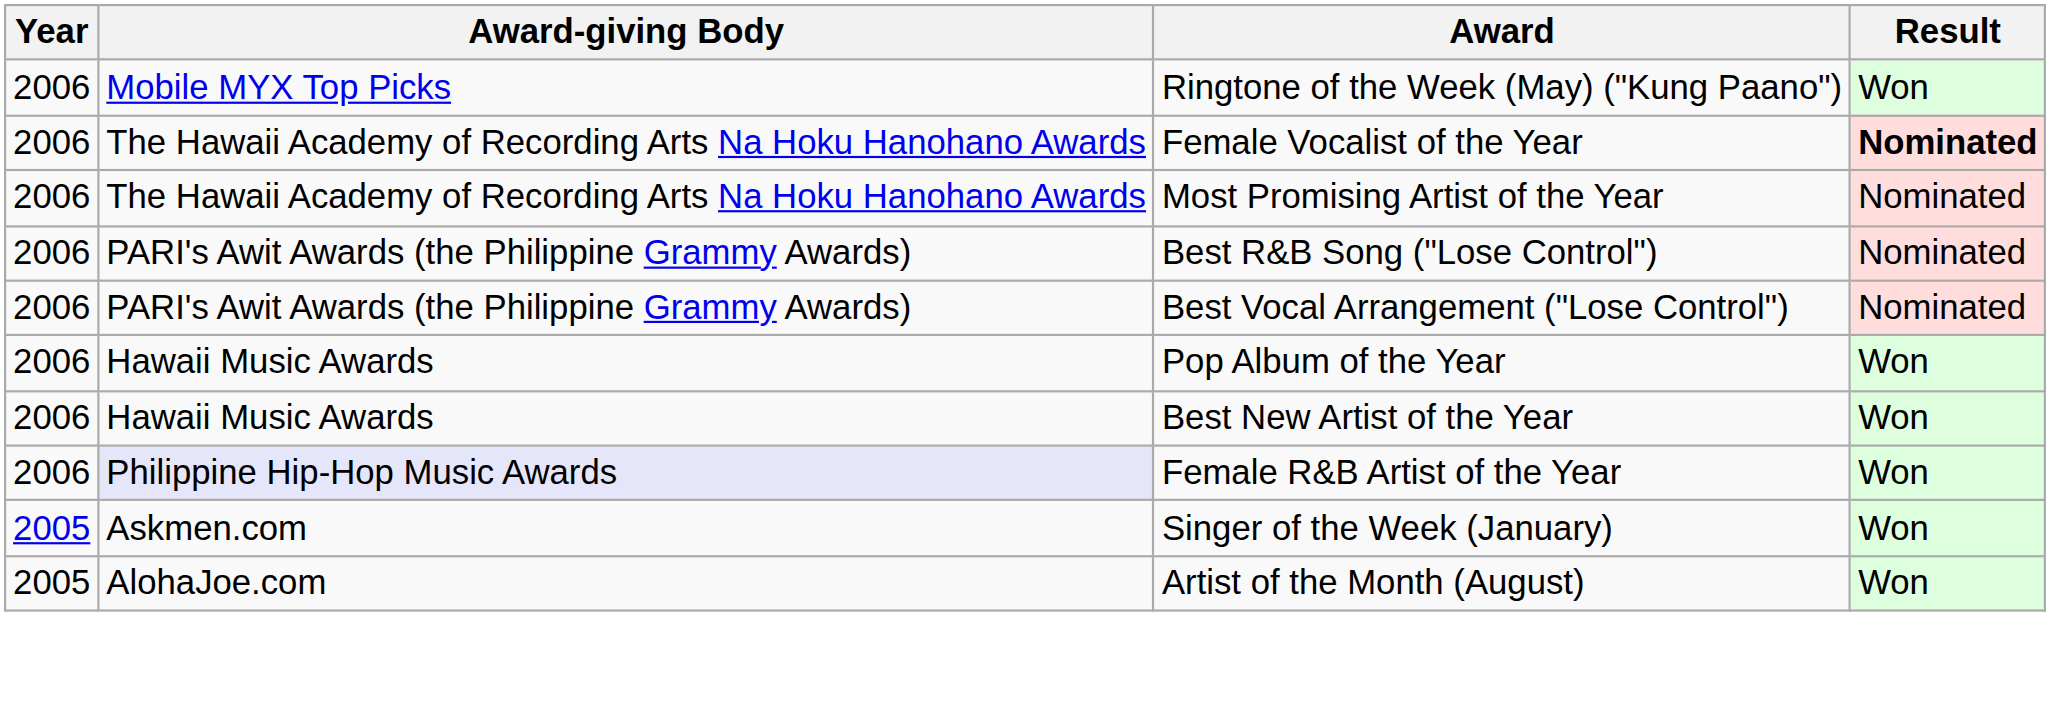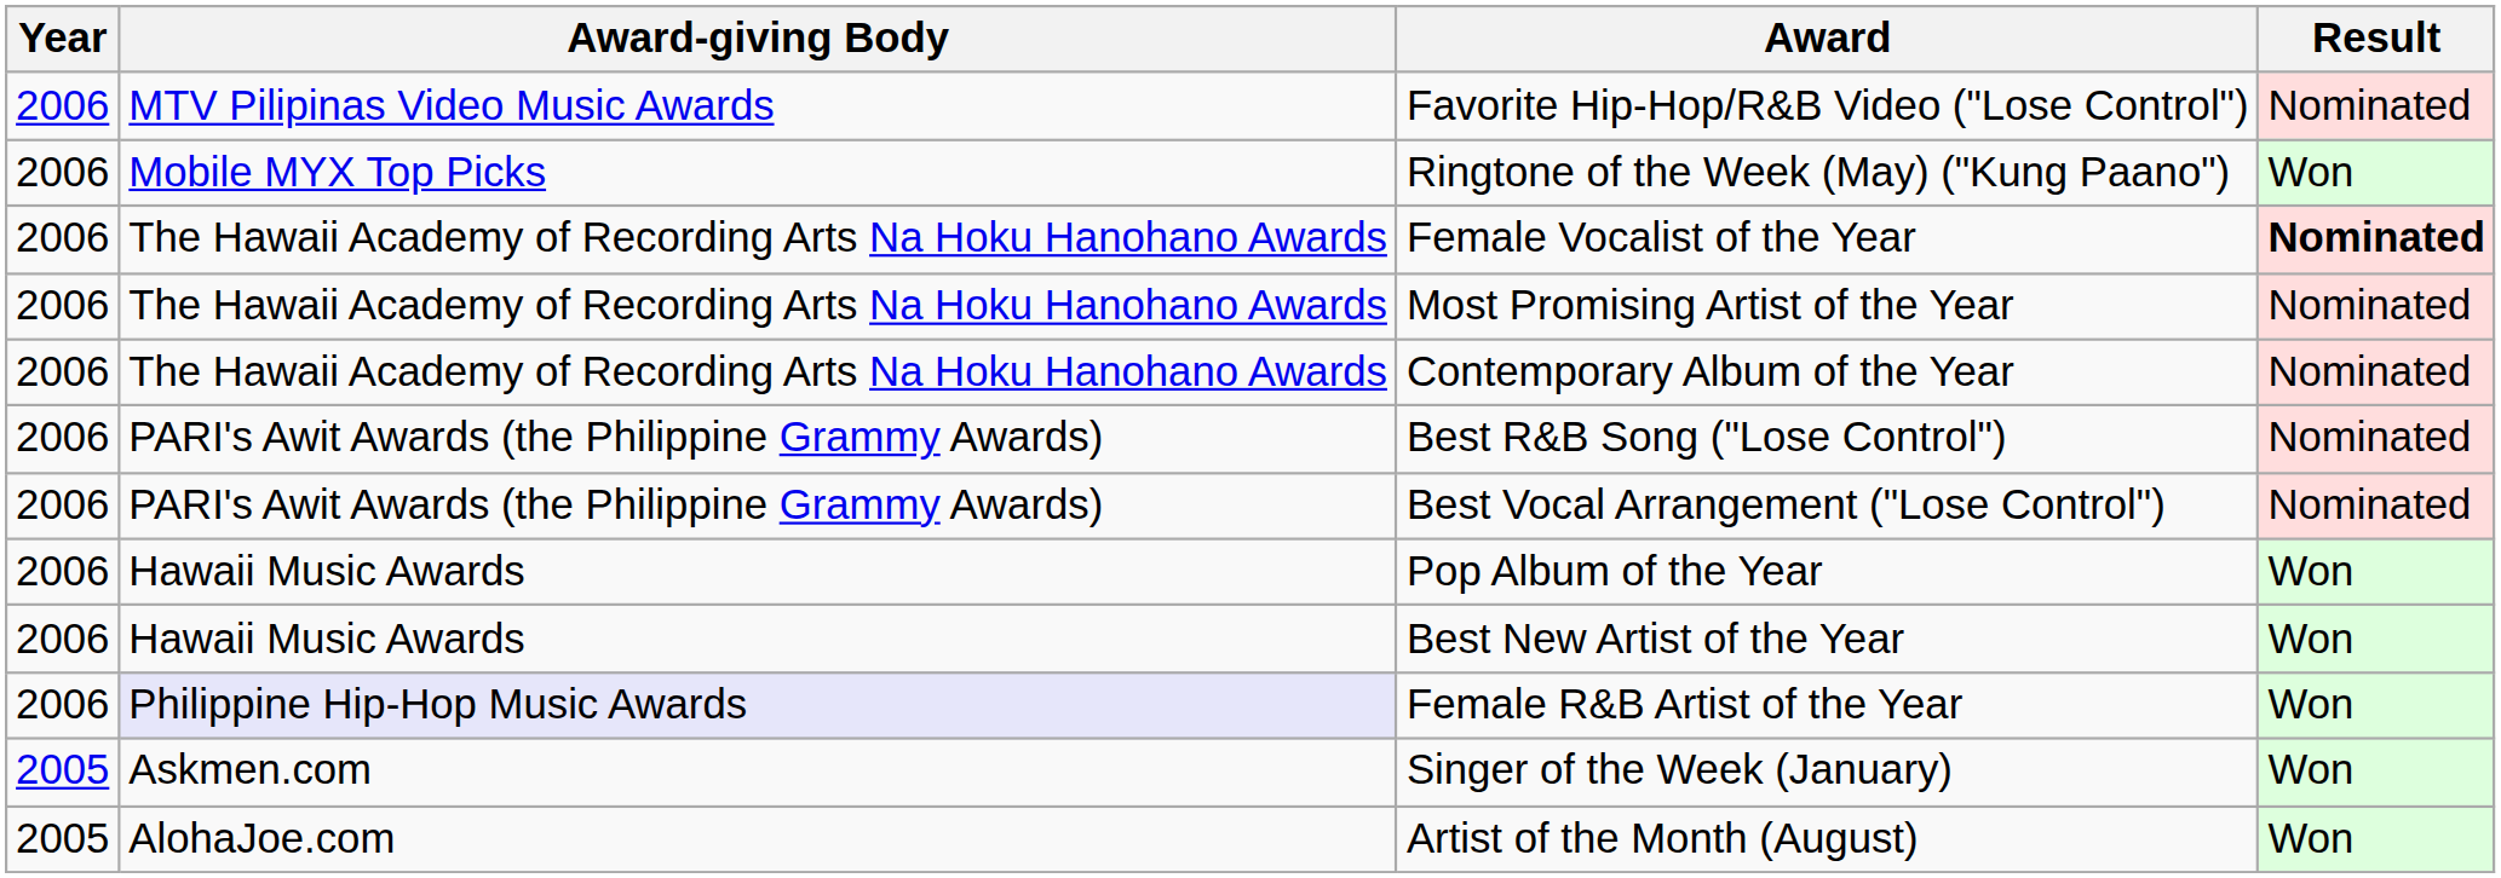+ row: 2006 | MTV Pilipinas Video Music Awards | Favorite Hip-Hop/R&B Video ("Lose Control") | Nominated
+ row: 2006 | The Hawaii Academy of Recording Arts Na Hoku Hanohano Awards | Contemporary Album of the Year | Nominated
